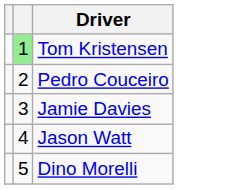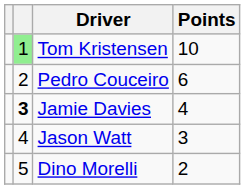+ column: Points | 10 | 6 | 4 | 3 | 2
Jamie Davies | column 2: normal -> bold
